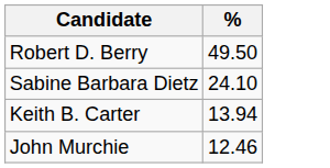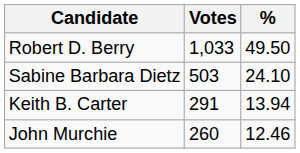+ column: Votes | 1,033 | 503 | 291 | 260
